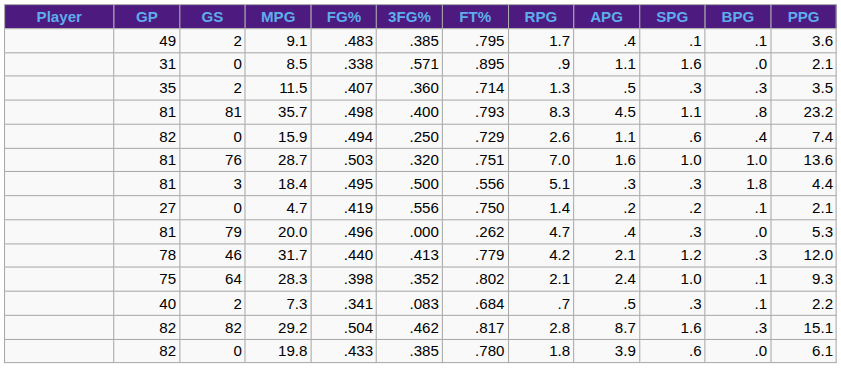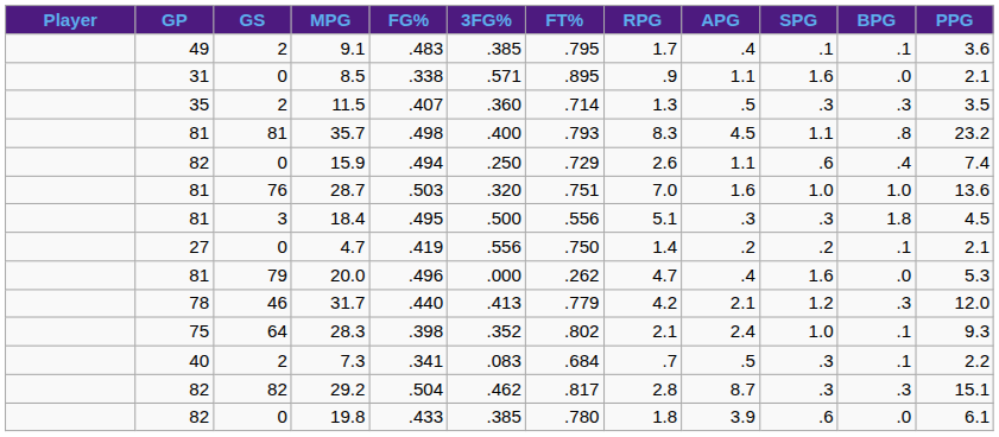18.4 | PPG: 4.4 -> 4.5
20.0 | SPG: .3 -> 1.6
29.2 | SPG: 1.6 -> .3
